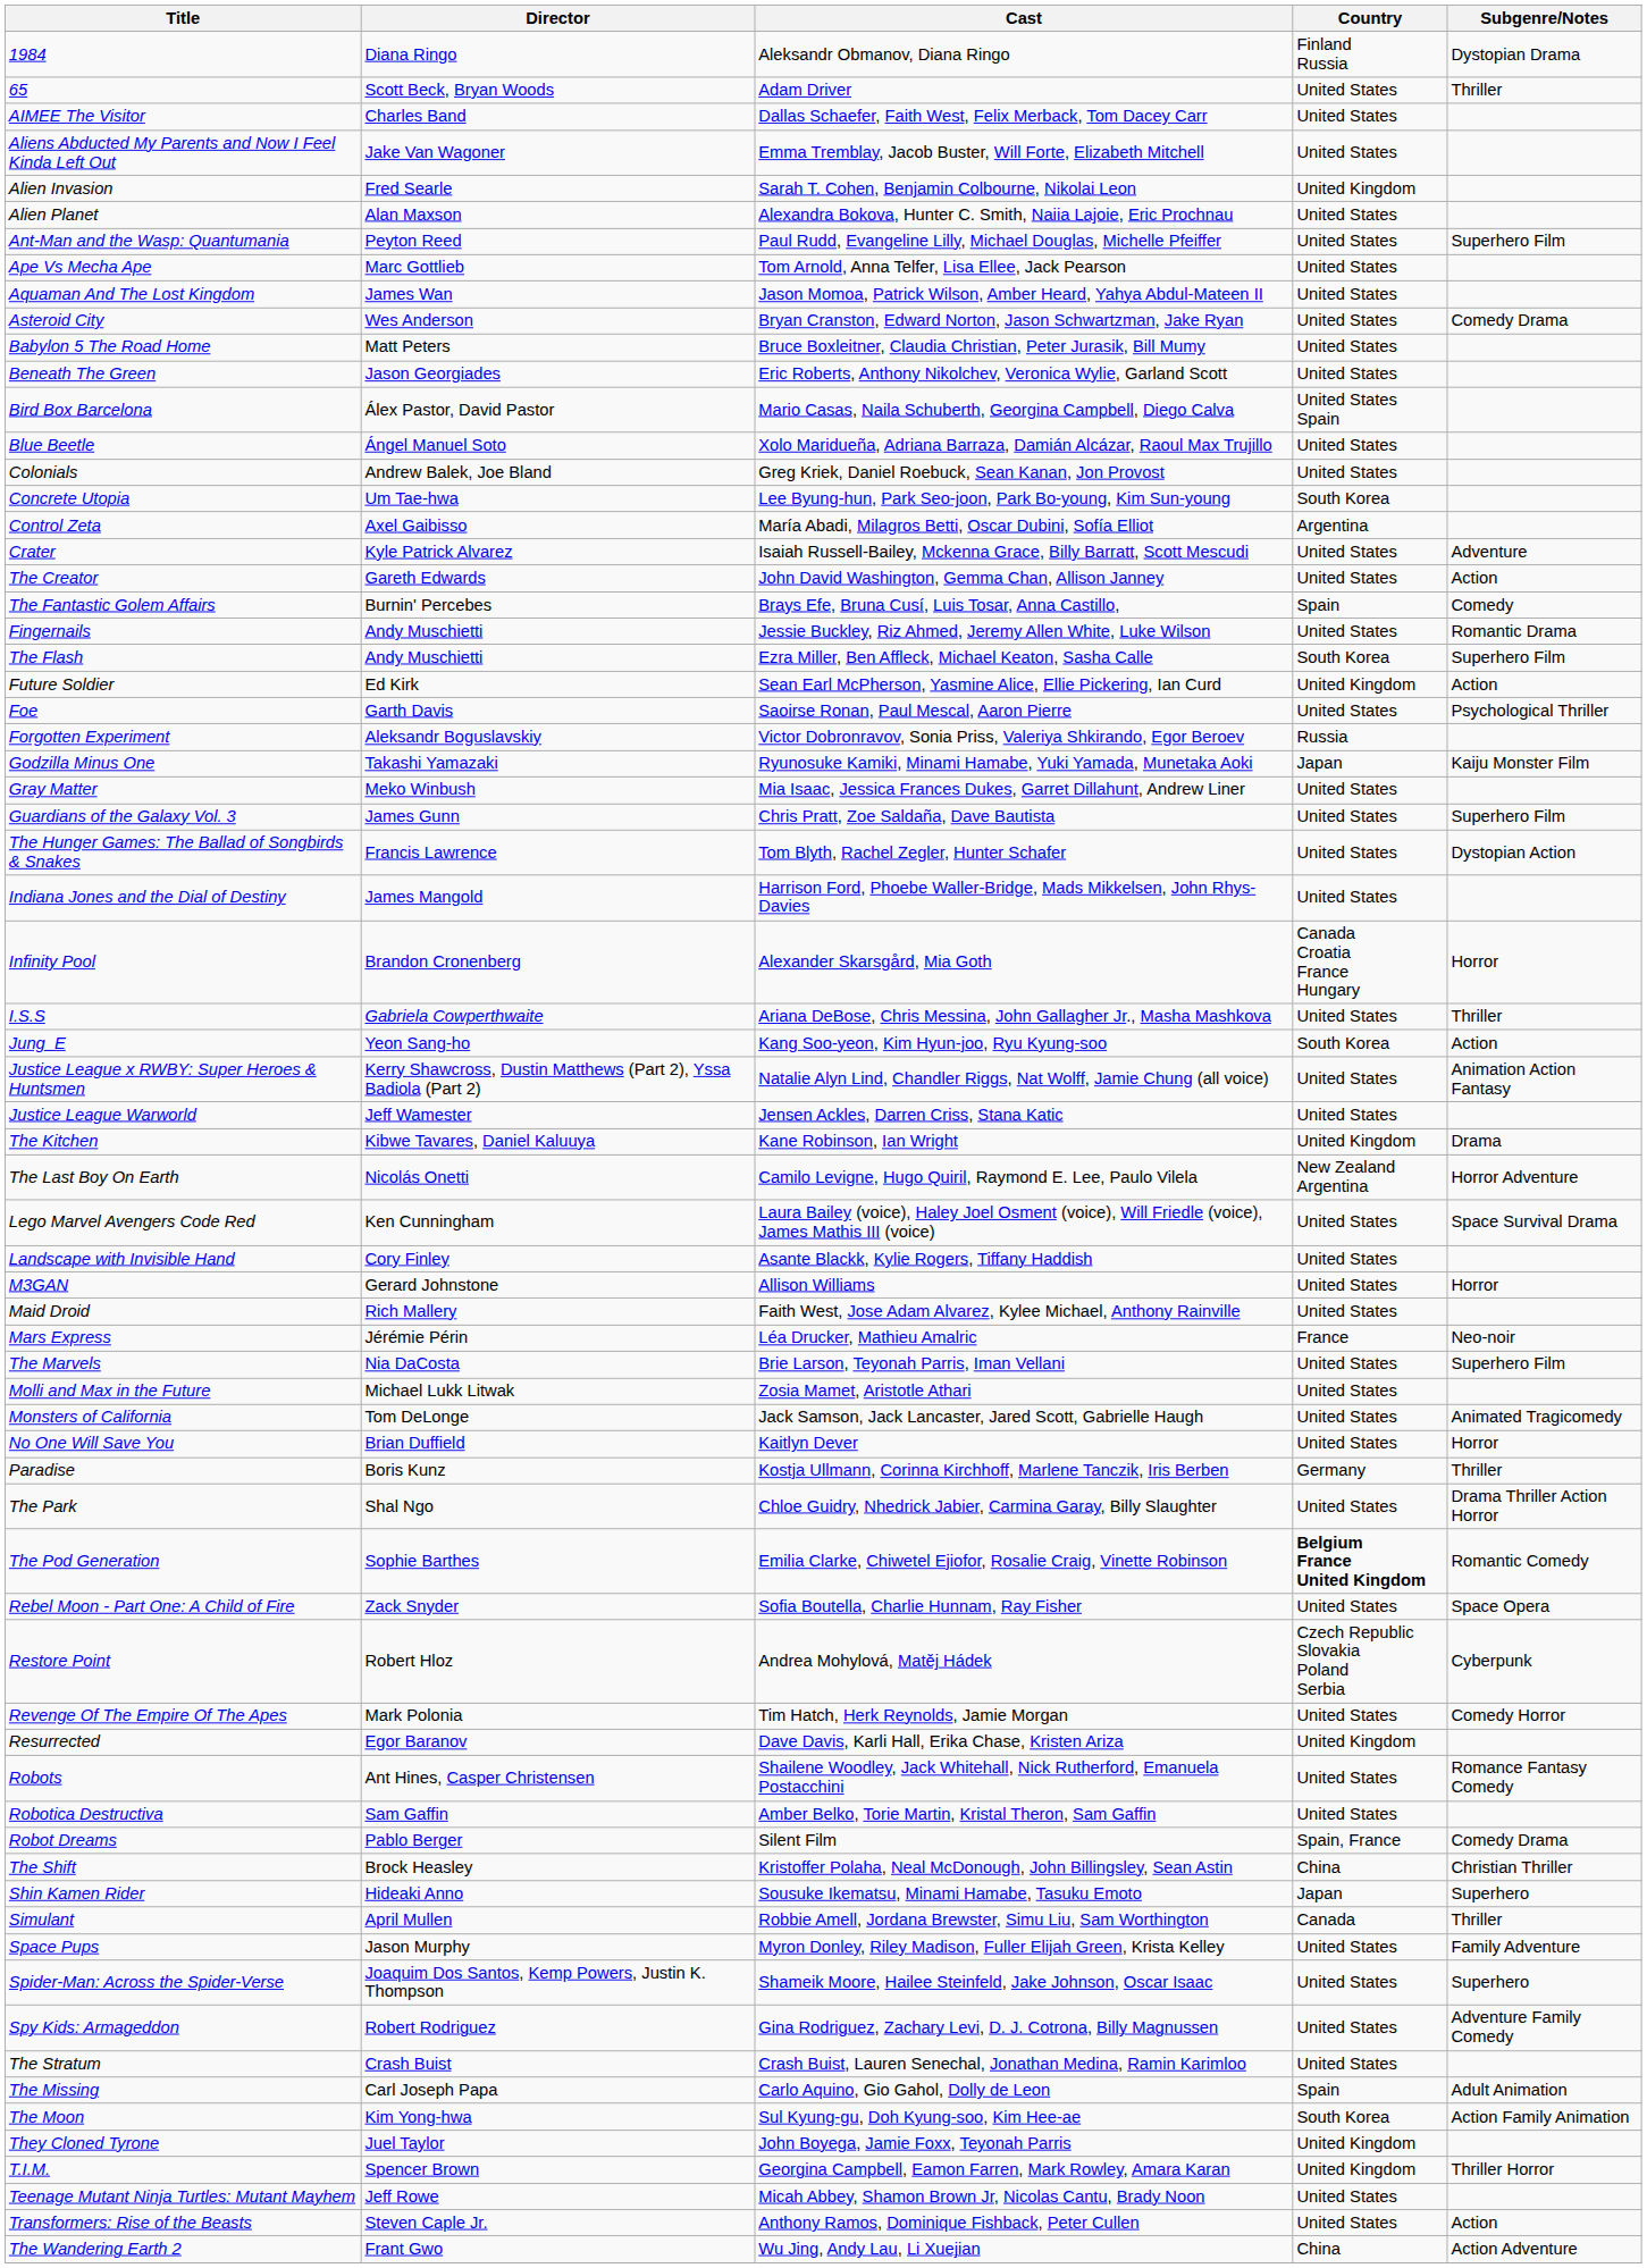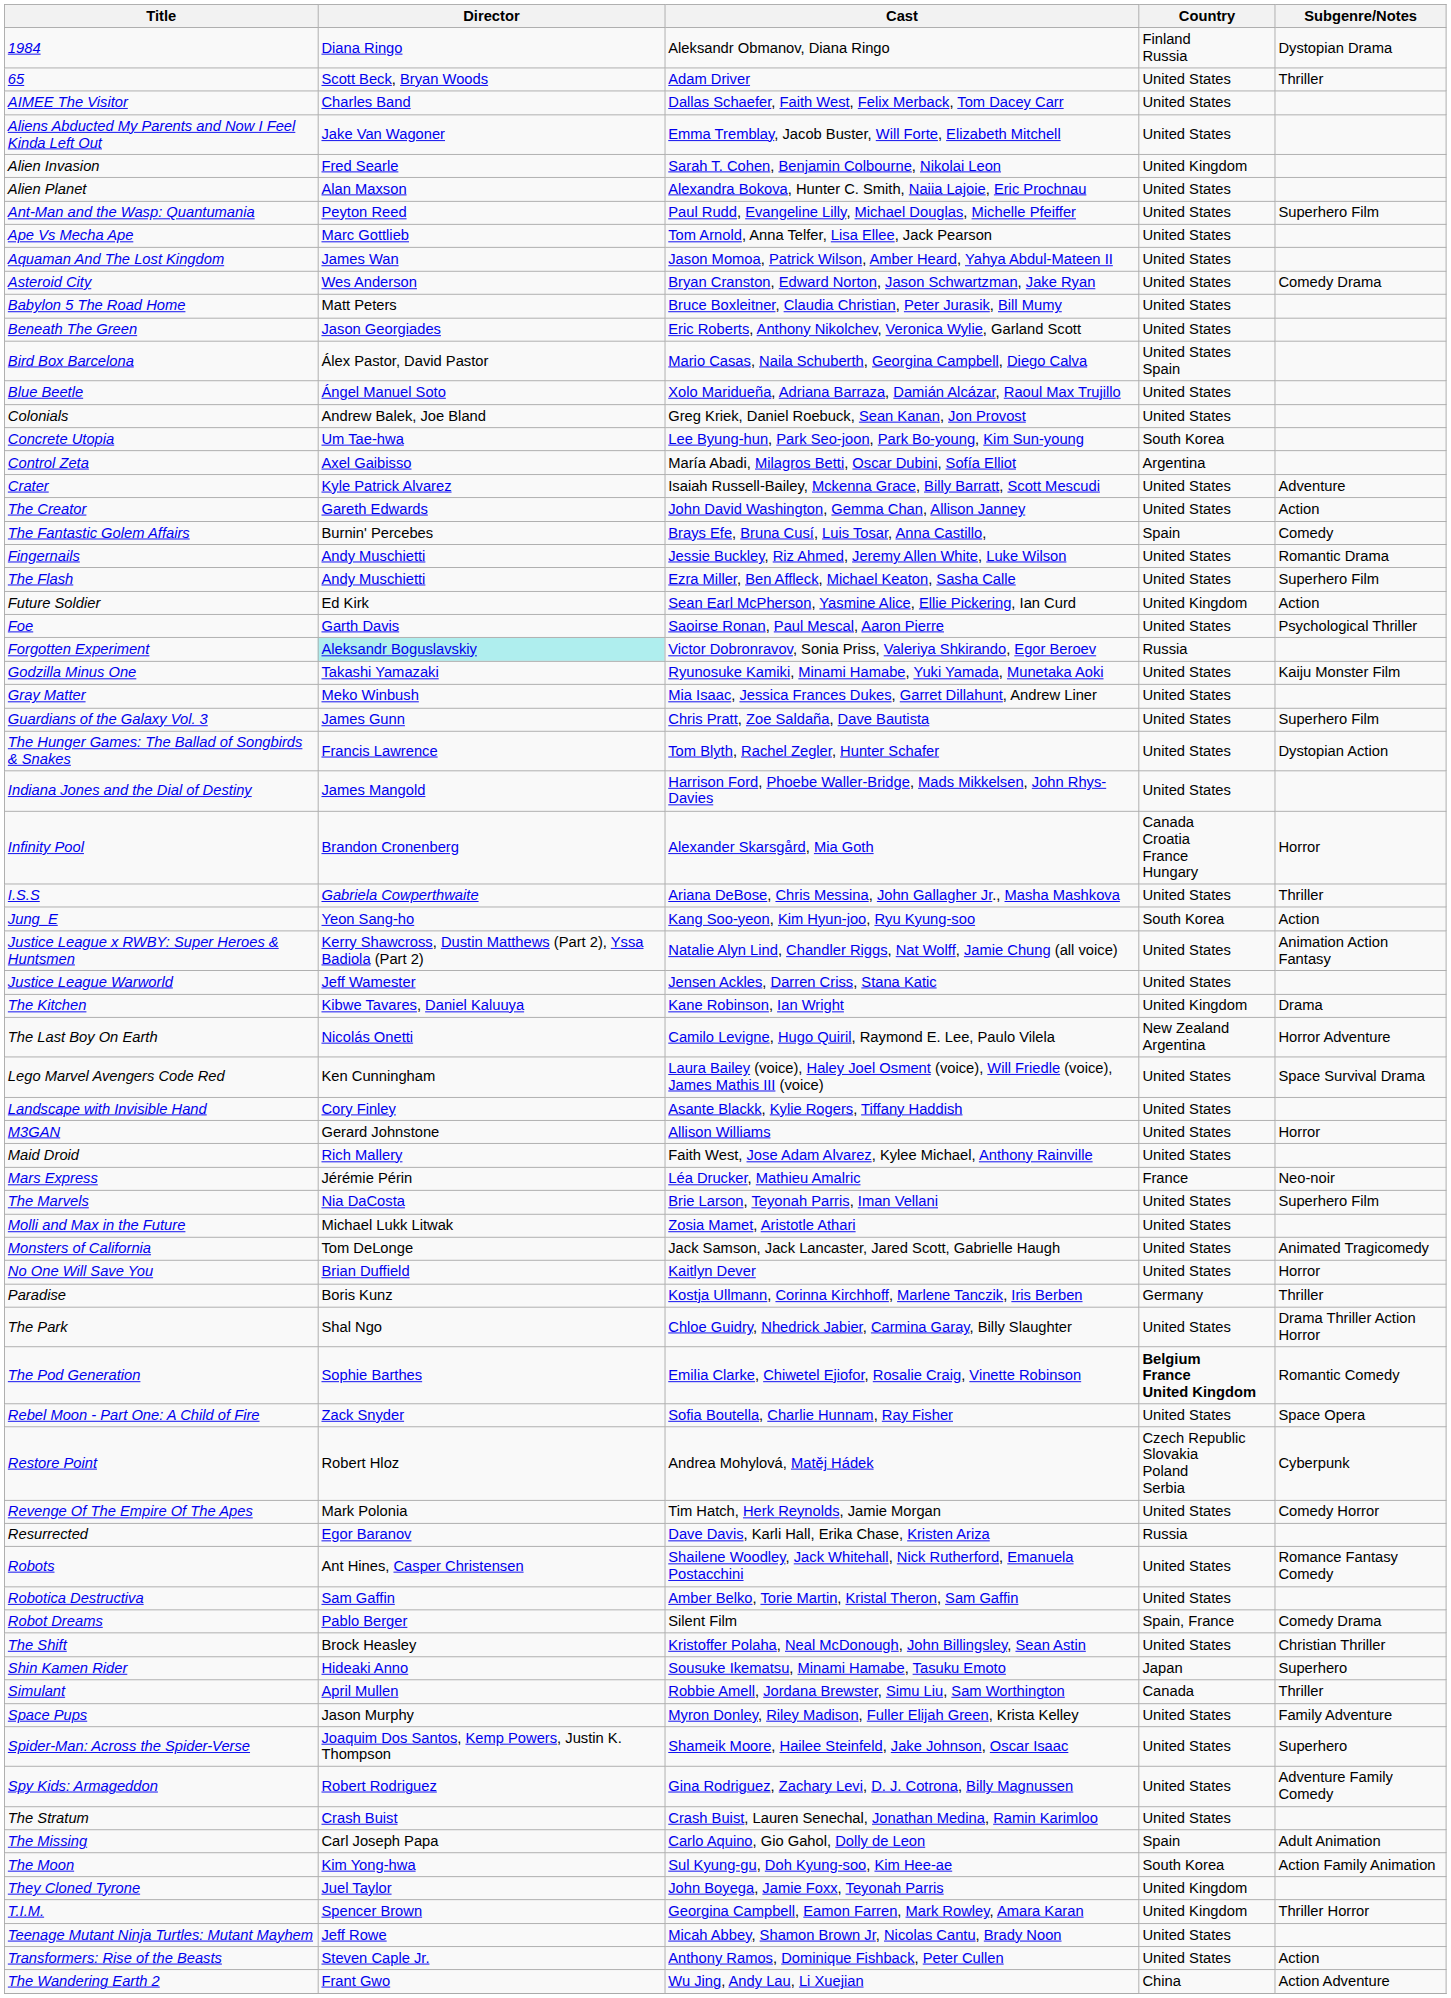The Flash | Country: South Korea -> United States
Forgotten Experiment | Director: no background -> paleturquoise background
Godzilla Minus One | Country: Japan -> United States
Resurrected | Country: United Kingdom -> Russia
The Shift | Country: China -> United States
